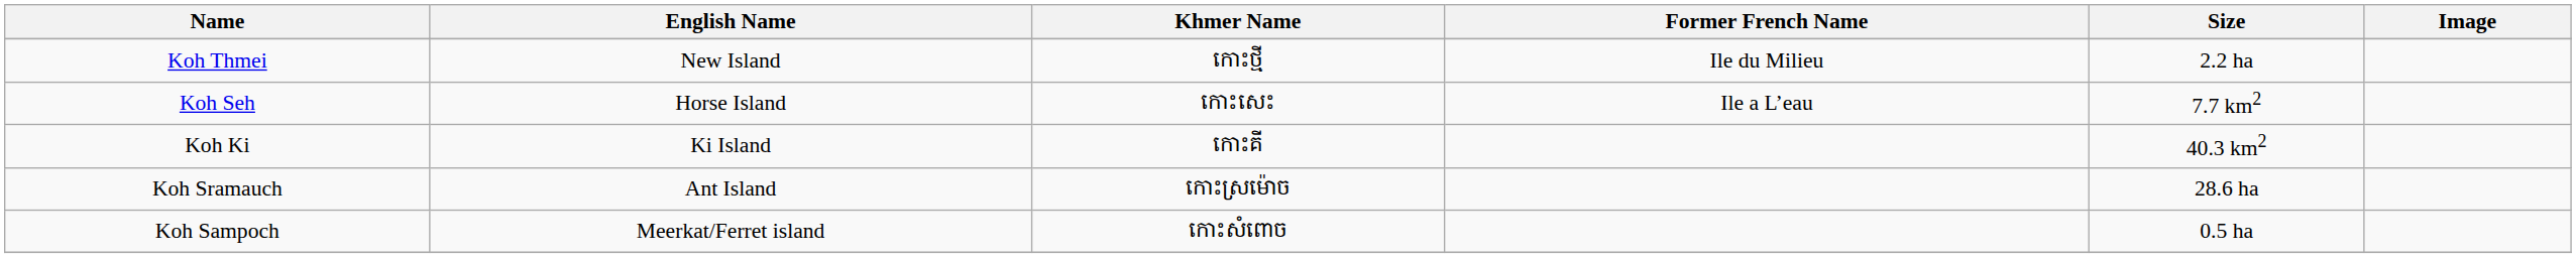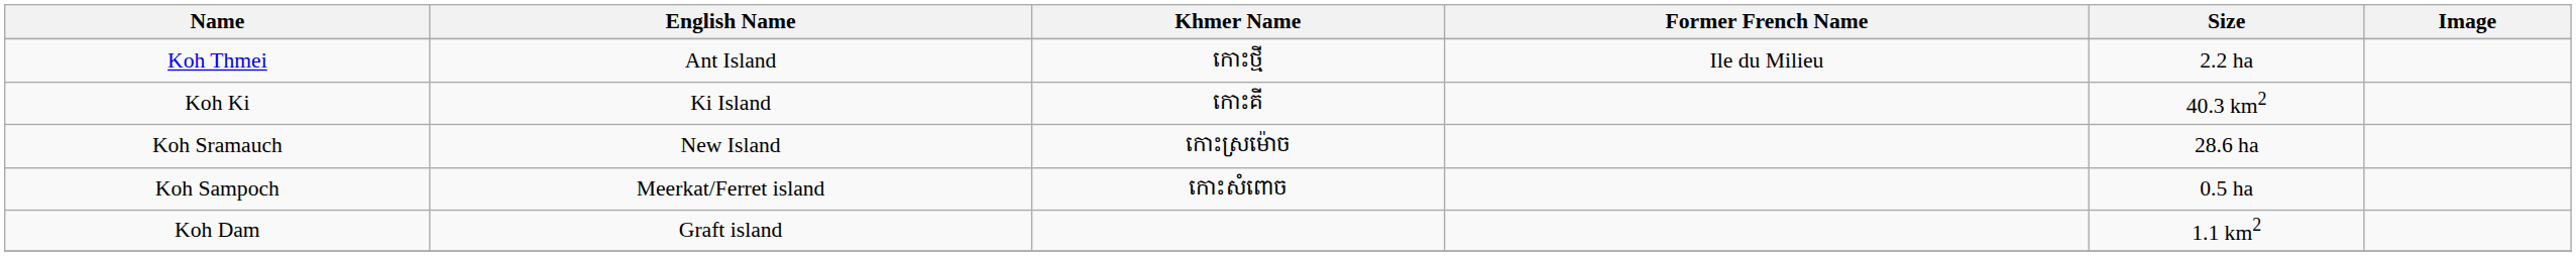Koh Thmei | English Name: New Island -> Ant Island
- row: Koh Seh | Horse Island | កោះសេះ | Ile a L’eau | 7.7 km2
Koh Sramauch | English Name: Ant Island -> New Island
+ row: Koh Dam | Graft island | 1.1 km2
